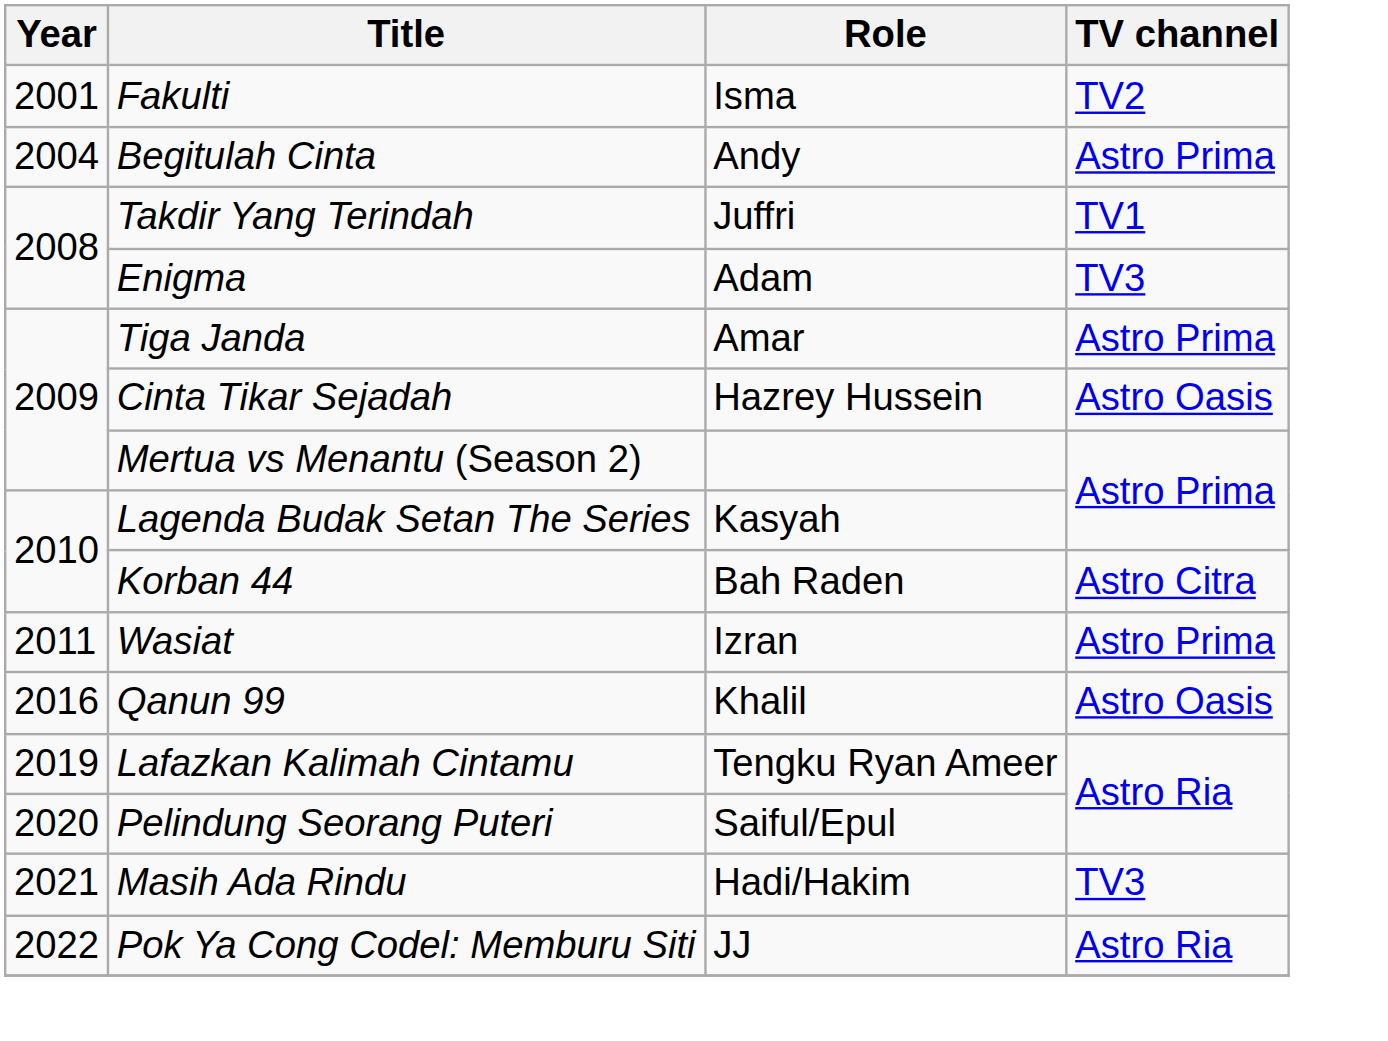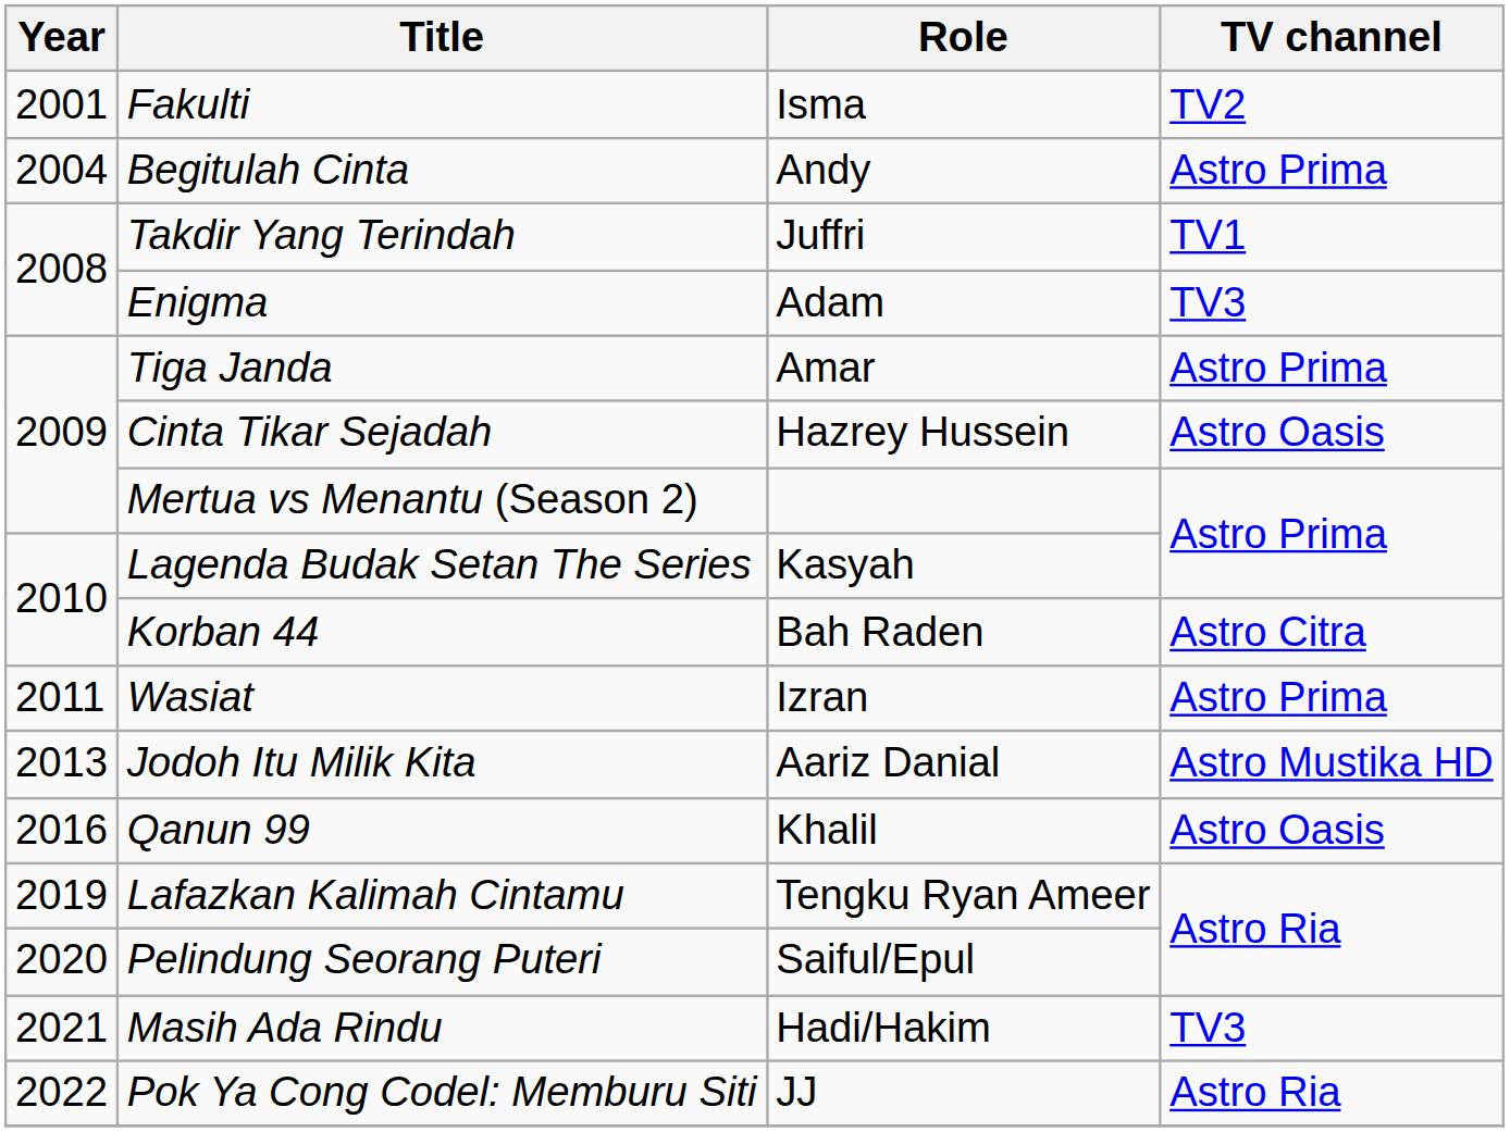+ row: 2013 | Jodoh Itu Milik Kita | Aariz Danial | Astro Mustika HD
